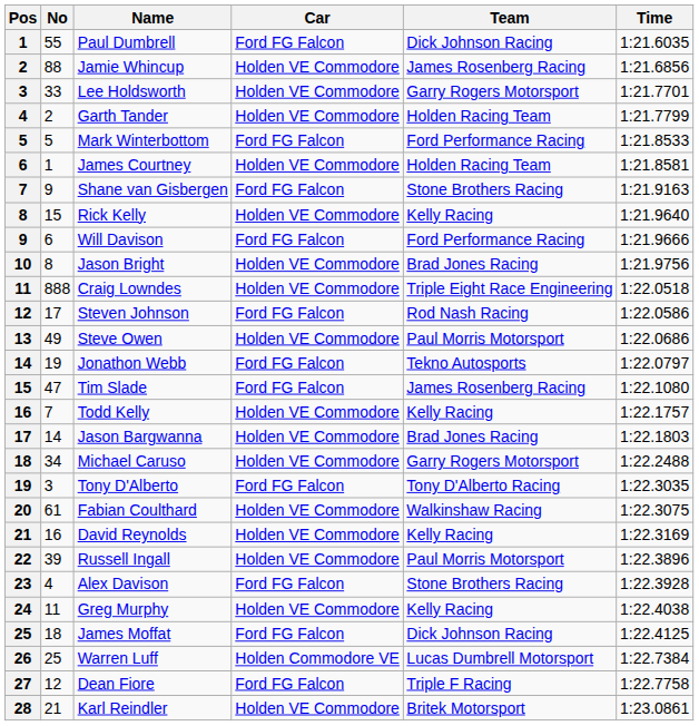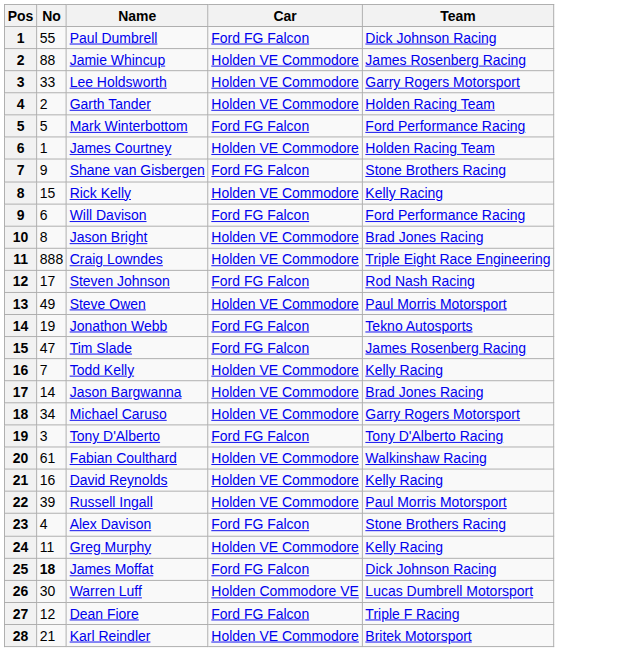- column: Time | 1:21.6035 | 1:21.6856 | 1:21.7701 | 1:21.7799 | 1:21.8533 | 1:21.8581 | 1:21.9163 | 1:21.9640 | 1:21.9666 | 1:21.9756 | 1:22.0518 | 1:22.0586 | 1:22.0686 | 1:22.0797 | 1:22.1080 | 1:22.1757 | 1:22.1803 | 1:22.2488 | 1:22.3035 | 1:22.3075 | 1:22.3169 | 1:22.3896 | 1:22.3928 | 1:22.4038 | 1:22.4125 | 1:22.7384 | 1:22.7758 | 1:23.0861
James Moffat | No: normal -> bold
Warren Luff | No: 25 -> 30
